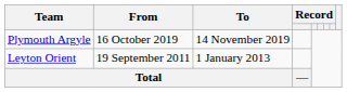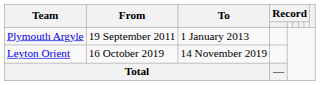Plymouth Argyle | From: 16 October 2019 -> 19 September 2011
Plymouth Argyle | To: 14 November 2019 -> 1 January 2013
Leyton Orient | From: 19 September 2011 -> 16 October 2019
Leyton Orient | To: 1 January 2013 -> 14 November 2019
